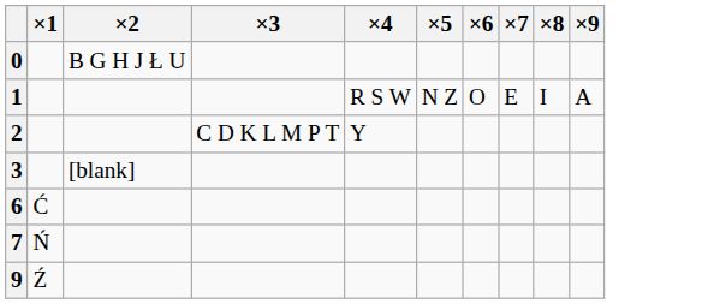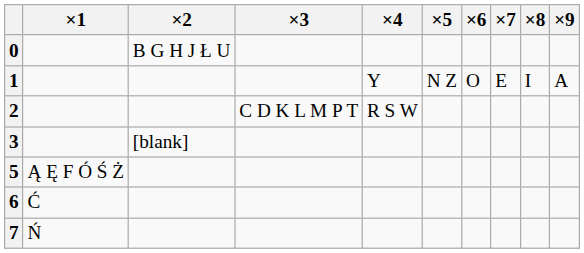1 | ×4: R S W -> Y
2 | ×4: Y -> R S W
+ row: 5 | Ą Ę F Ó Ś Ż
- row: 9 | Ź
